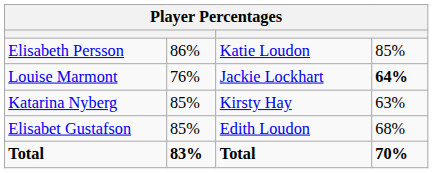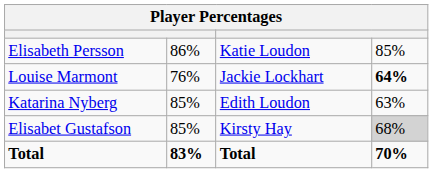Katarina Nyberg | column 3: Kirsty Hay -> Edith Loudon
Elisabet Gustafson | column 3: Edith Loudon -> Kirsty Hay
Elisabet Gustafson | column 4: no background -> lightgrey background
